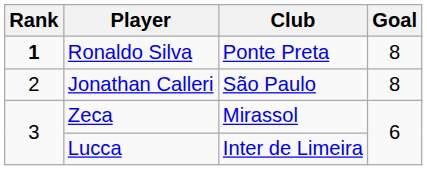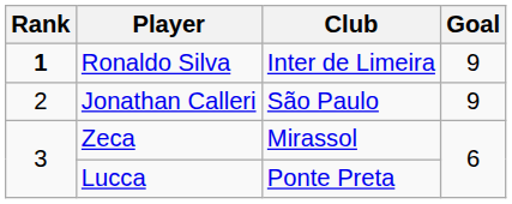Ronaldo Silva | Club: Ponte Preta -> Inter de Limeira
Ronaldo Silva | Goal: 8 -> 9
Jonathan Calleri | Goal: 8 -> 9
Lucca | Club: Inter de Limeira -> Ponte Preta
